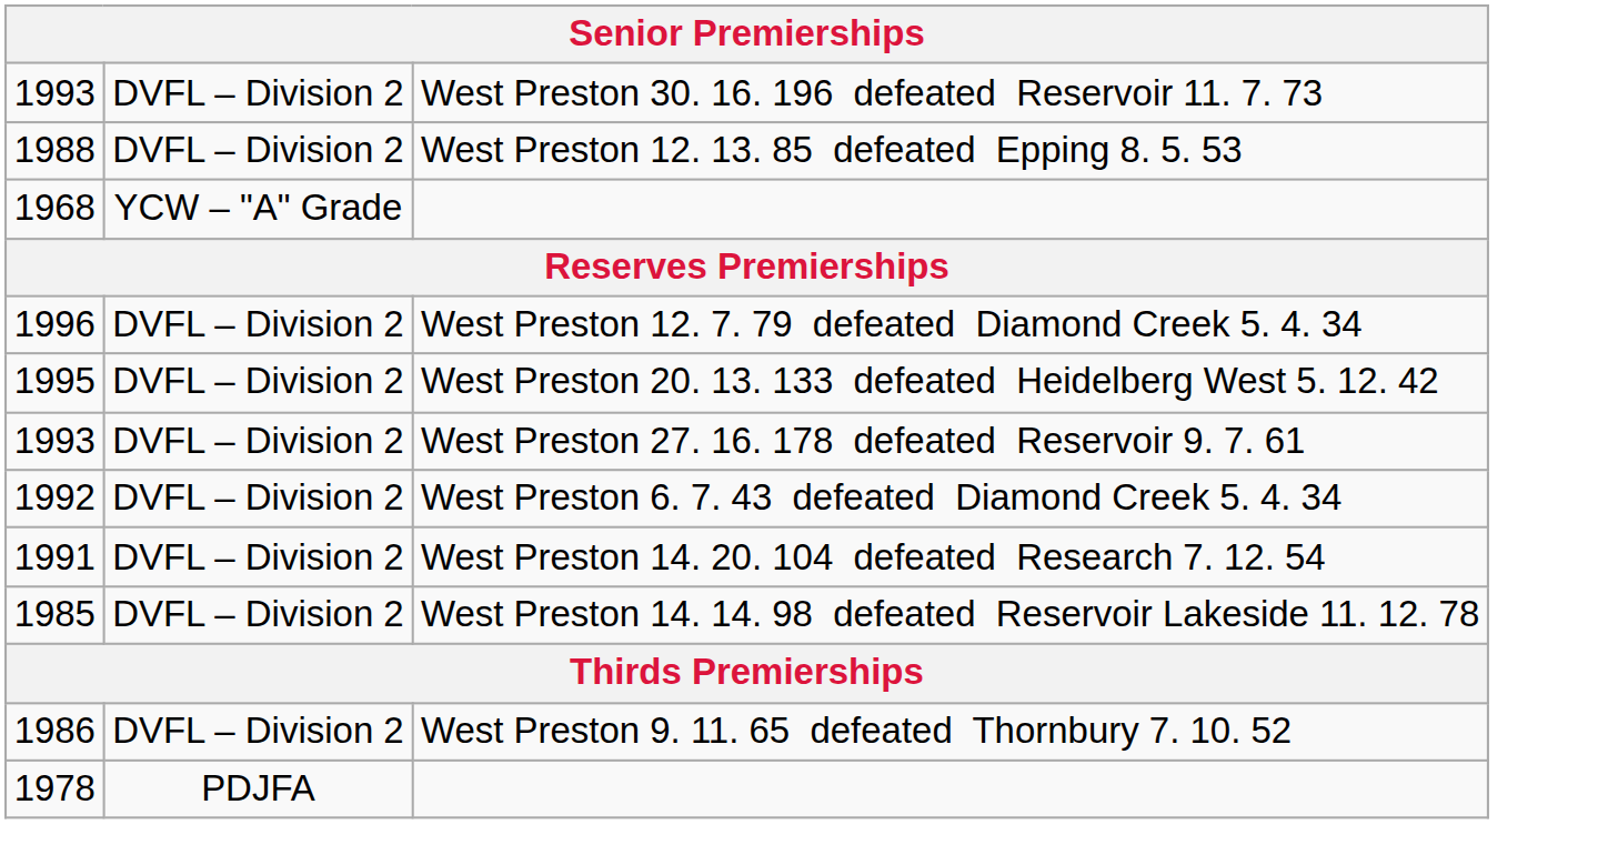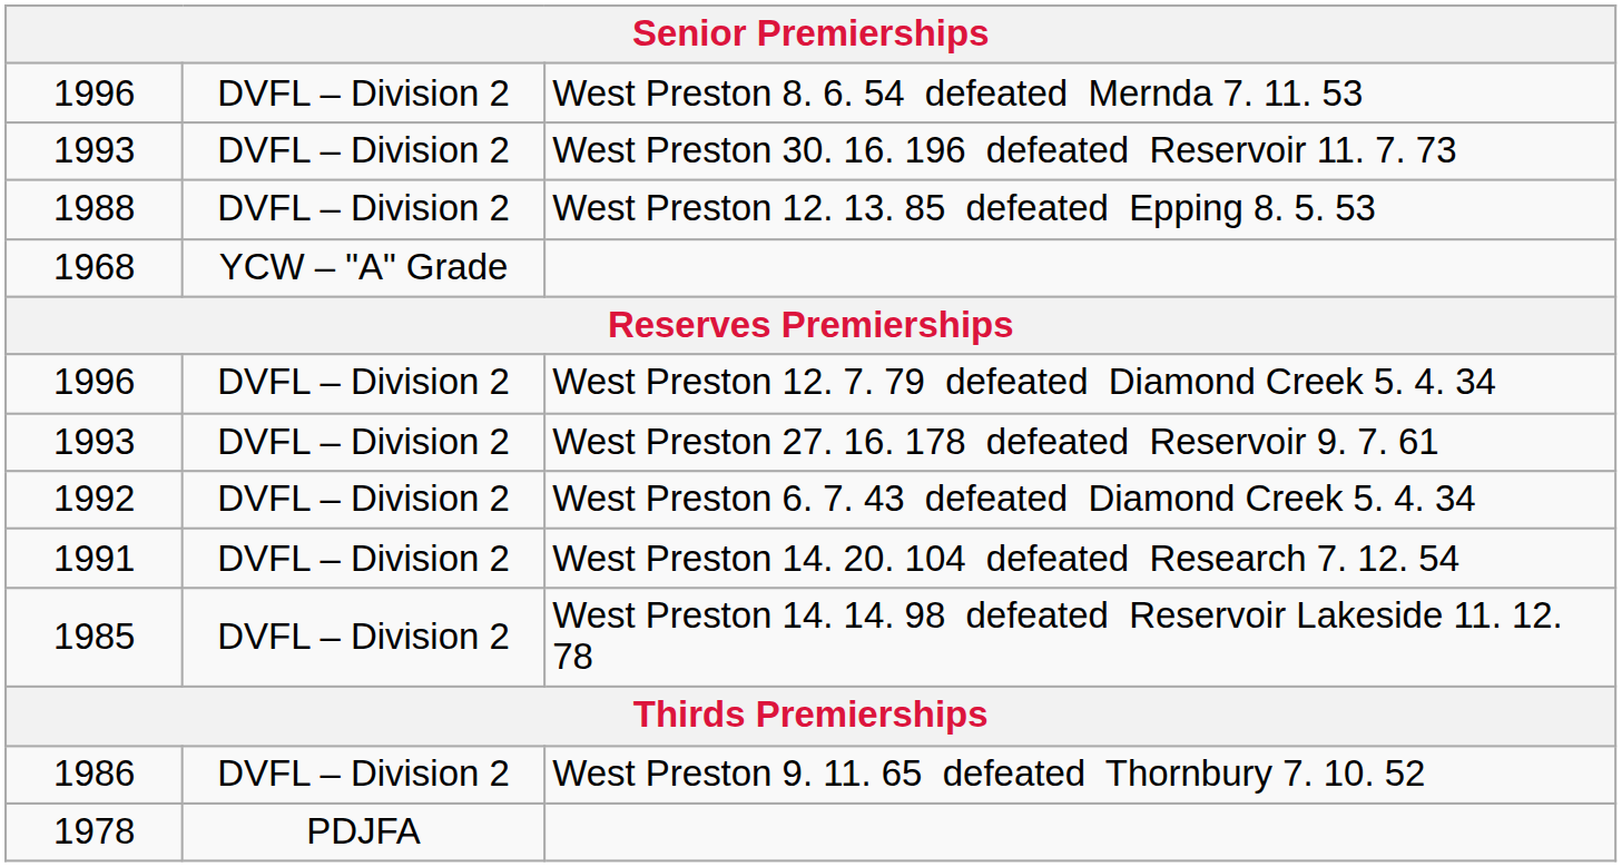+ row: 1996 | DVFL – Division 2 | West Preston 8. 6. 54 defeated Mernda 7. 11. 53
- row: 1995 | DVFL – Division 2 | West Preston 20. 13. 133 defeated Heidelberg West 5. 12. 42
